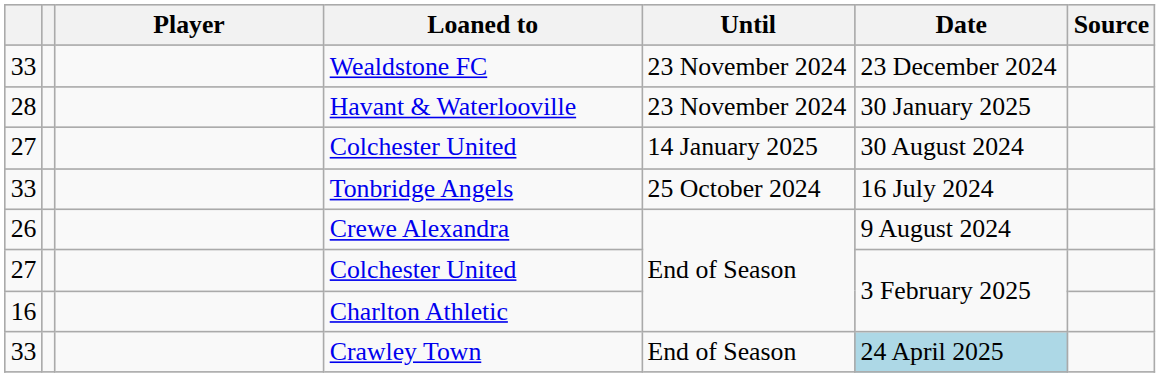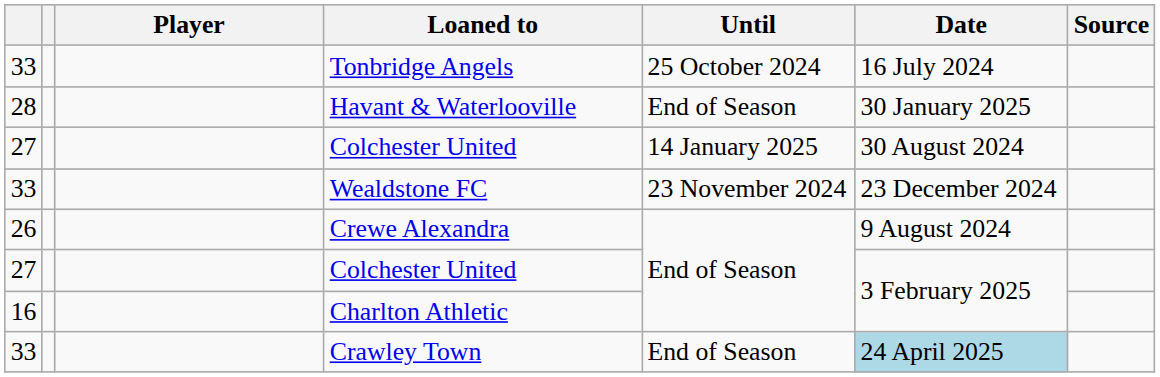rows swapped: Tonbridge Angels <-> Wealdstone FC
Havant & Waterlooville | Until: 23 November 2024 -> End of Season
